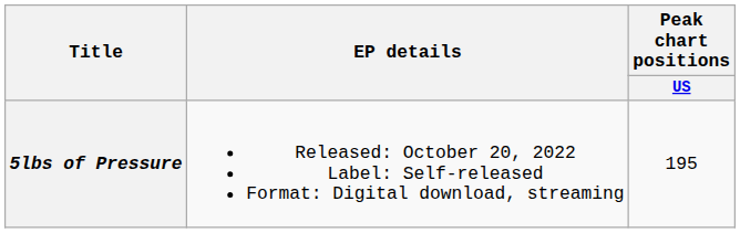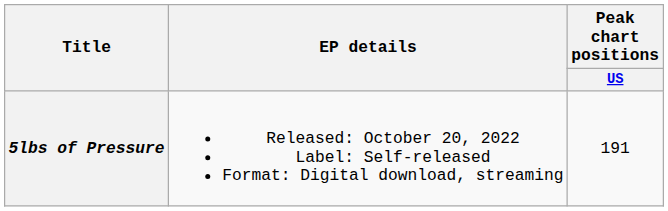5lbs of Pressure | Peak chart positions / US: 195 -> 191
